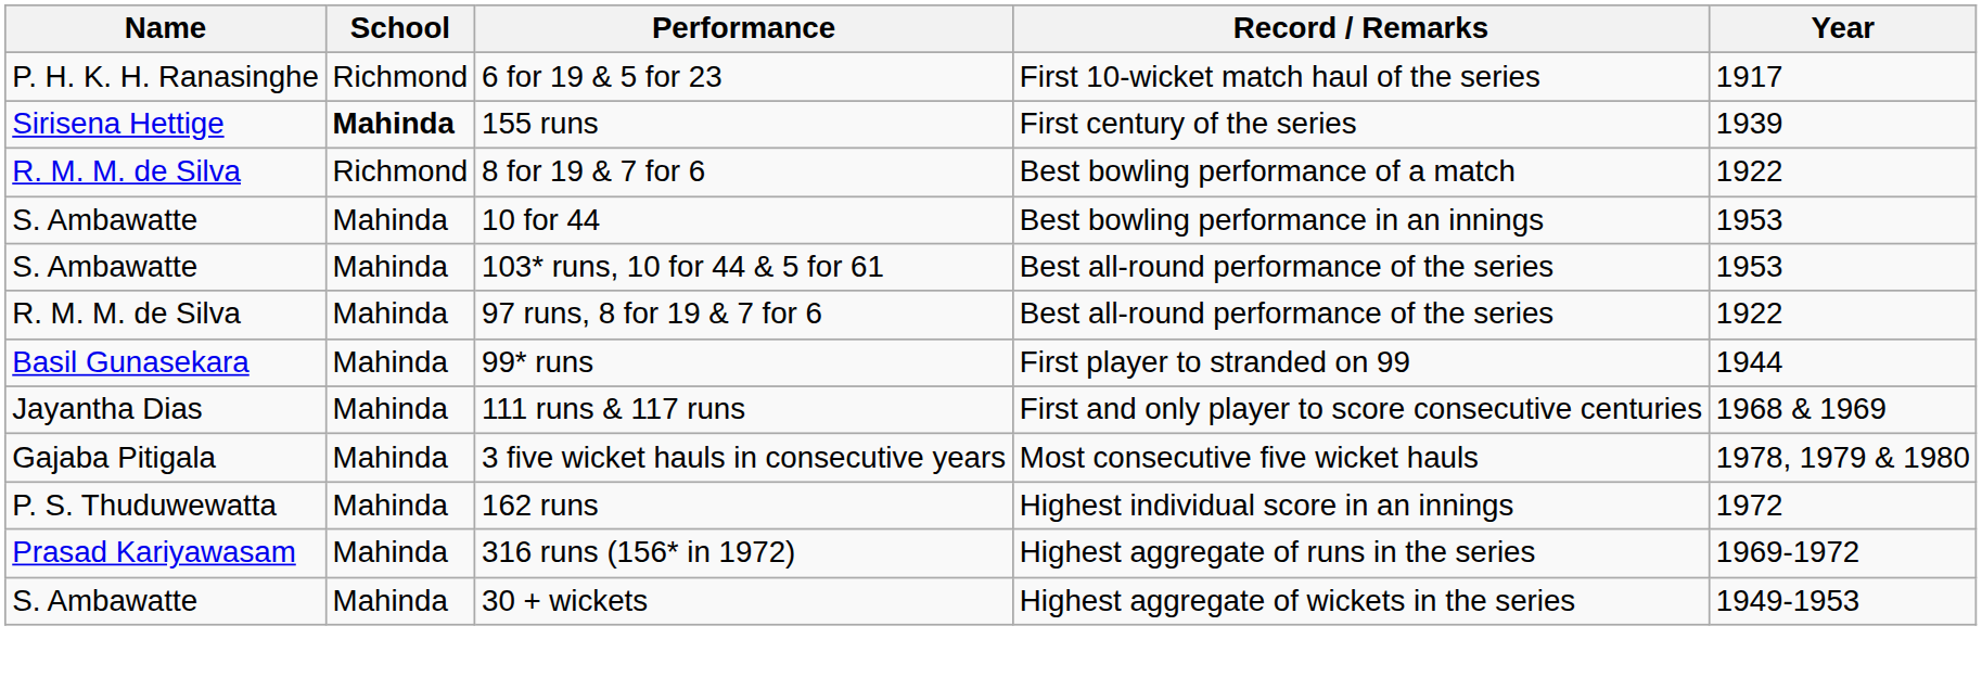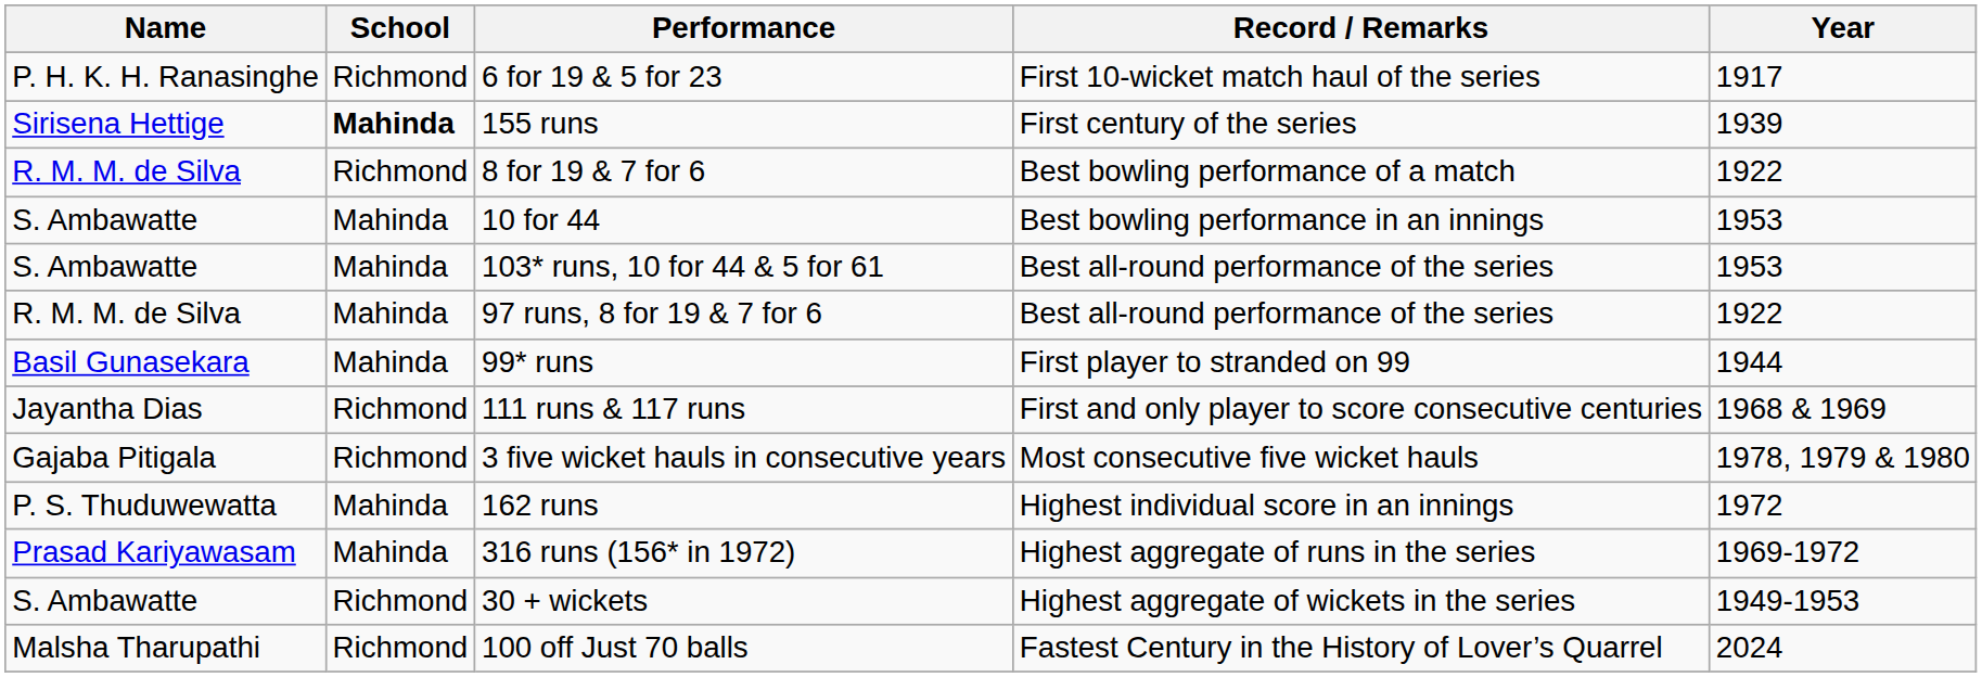111 runs & 117 runs | School: Mahinda -> Richmond
3 five wicket hauls in consecutive years | School: Mahinda -> Richmond
30 + wickets | School: Mahinda -> Richmond
+ row: Malsha Tharupathi | Richmond | 100 off Just 70 balls | Fastest Century in the History of Lover’s Quarrel | 2024
